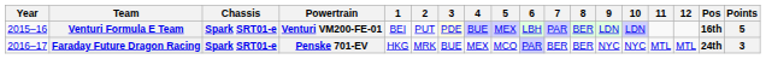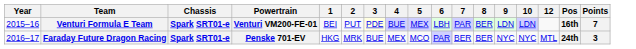- column: 11 | MTL
Venturi Formula E Team | Points: 5 -> 7
